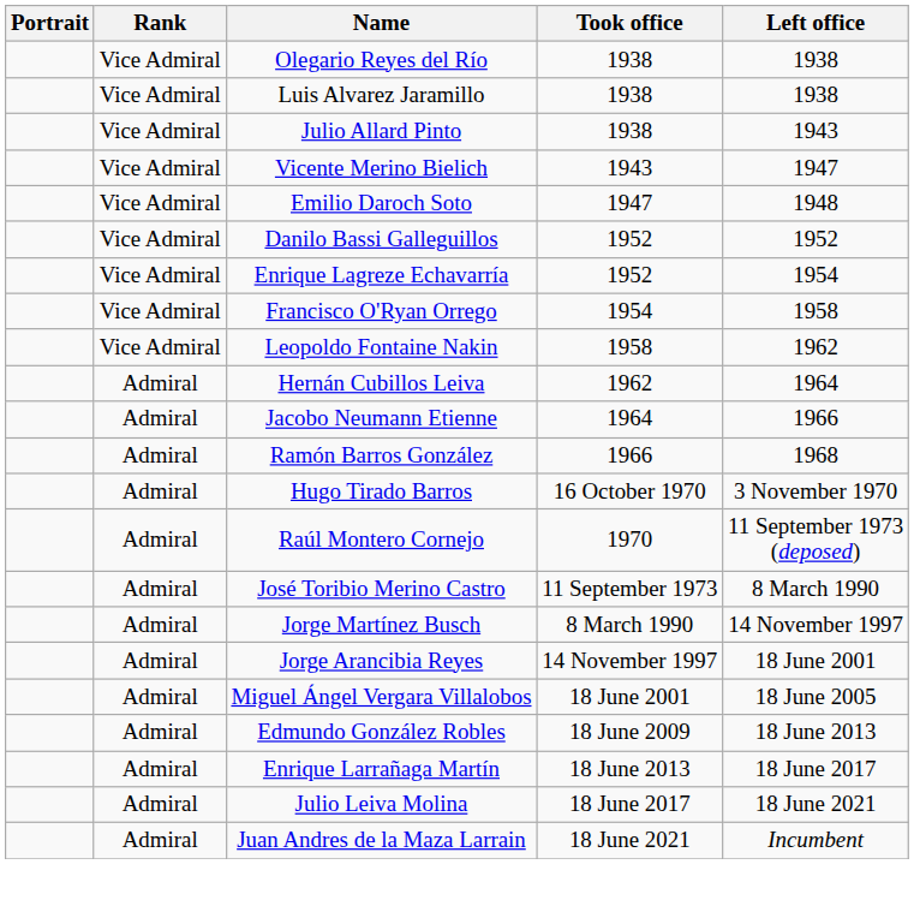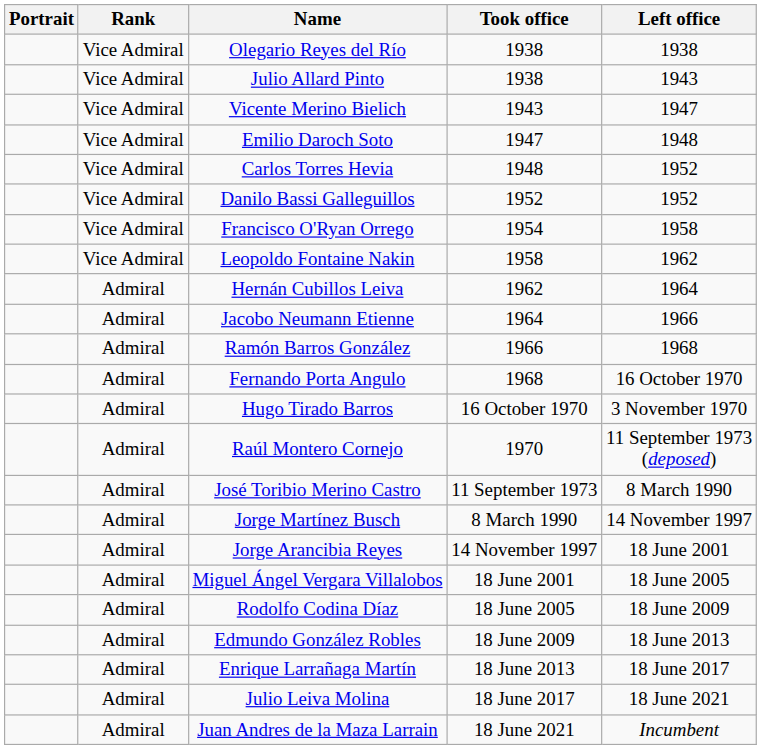- row: Vice Admiral | Luis Alvarez Jaramillo | 1938 | 1938
+ row: Vice Admiral | Carlos Torres Hevia | 1948 | 1952
- row: Vice Admiral | Enrique Lagreze Echavarría | 1952 | 1954
+ row: Admiral | Fernando Porta Angulo | 1968 | 16 October 1970
+ row: Admiral | Rodolfo Codina Díaz | 18 June 2005 | 18 June 2009
